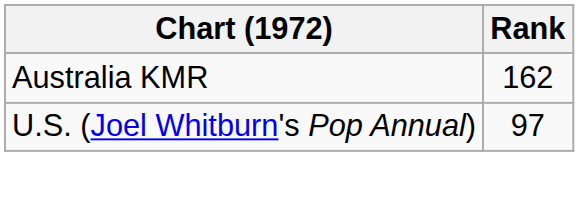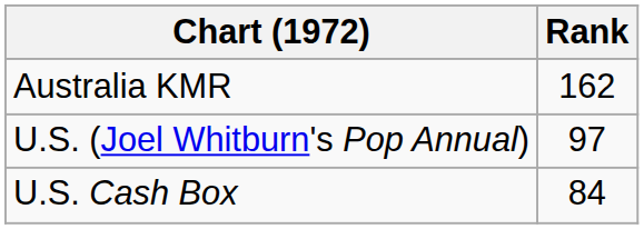+ row: U.S. Cash Box | 84
